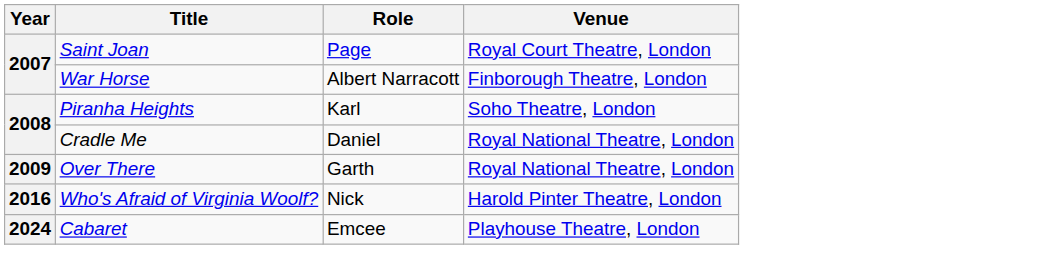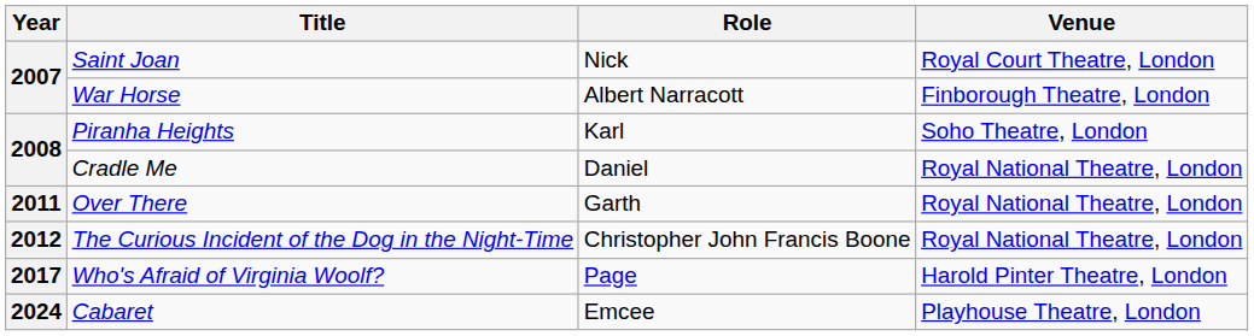Saint Joan | Role: Page -> Nick
Over There | Year: 2009 -> 2011
+ row: 2012 | The Curious Incident of the Dog in the Night-Time | Christopher John Francis Boone | Royal National Theatre, London
Who's Afraid of Virginia Woolf? | Year: 2016 -> 2017
Who's Afraid of Virginia Woolf? | Role: Nick -> Page
